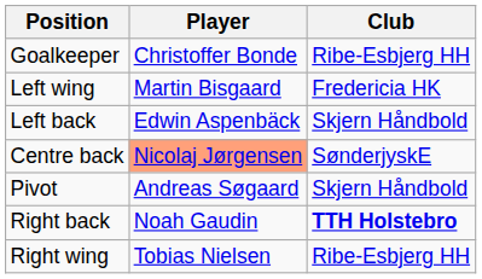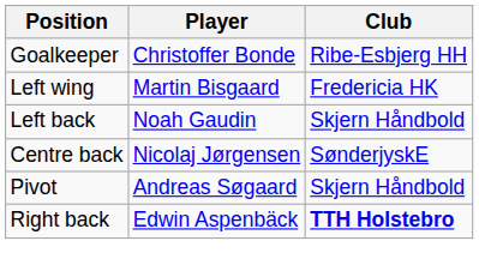Left back | Player: Edwin Aspenbäck -> Noah Gaudin
Centre back | Player: lightsalmon background -> no background
Right back | Player: Noah Gaudin -> Edwin Aspenbäck
- row: Right wing | Tobias Nielsen | Ribe-Esbjerg HH
